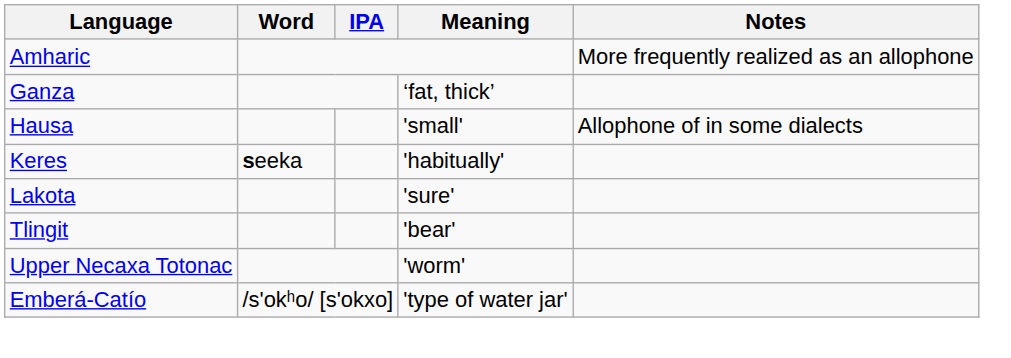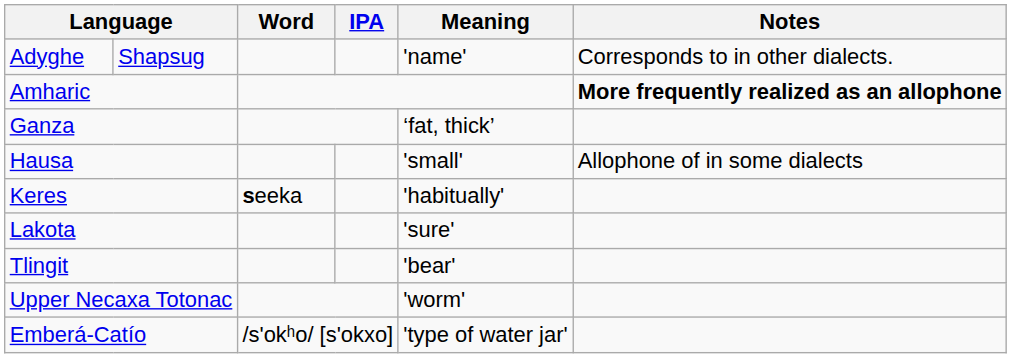+ row: Adyghe | Shapsug | 'name' | Corresponds to in other dialects.
Amharic | Notes: normal -> bold
